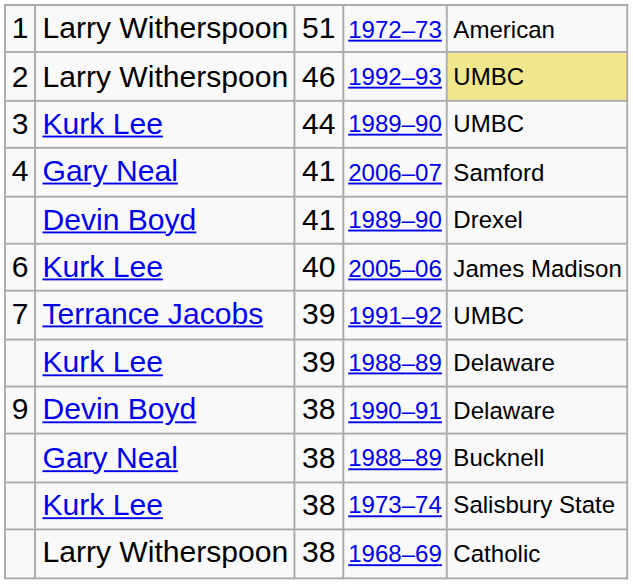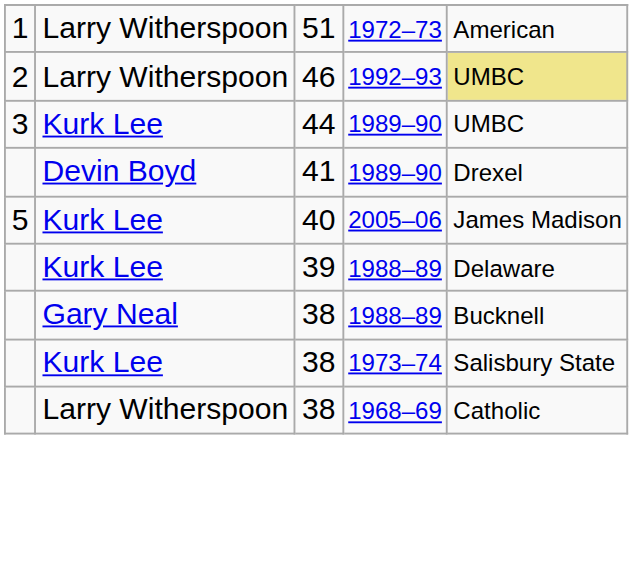- row: 4 | Gary Neal | 41 | 2006–07 | Samford
2005–06 | column 1: 6 -> 5
- row: 7 | Terrance Jacobs | 39 | 1991–92 | UMBC
- row: 9 | Devin Boyd | 38 | 1990–91 | Delaware
